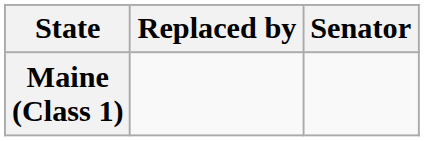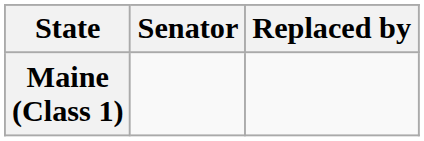columns swapped: Senator <-> Replaced by
